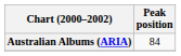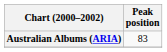Australian Albums (ARIA) | Peak position: 84 -> 83
